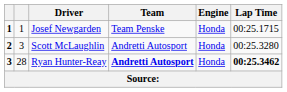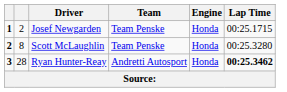Josef Newgarden | column 2: 1 -> 2
Scott McLaughlin | column 2: 3 -> 8
Scott McLaughlin | Team: Andretti Autosport -> Team Penske
Ryan Hunter-Reay | Team: bold -> normal
